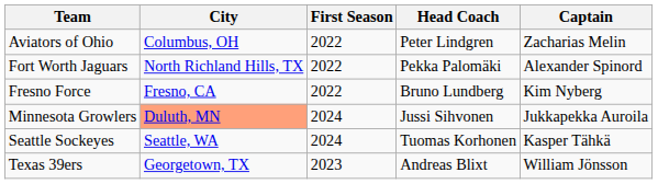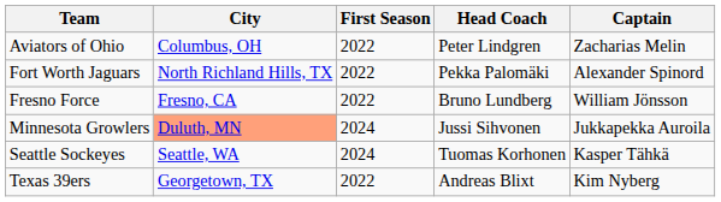Fresno Force | Captain: Kim Nyberg -> William Jönsson
Texas 39ers | First Season: 2023 -> 2022
Texas 39ers | Captain: William Jönsson -> Kim Nyberg
